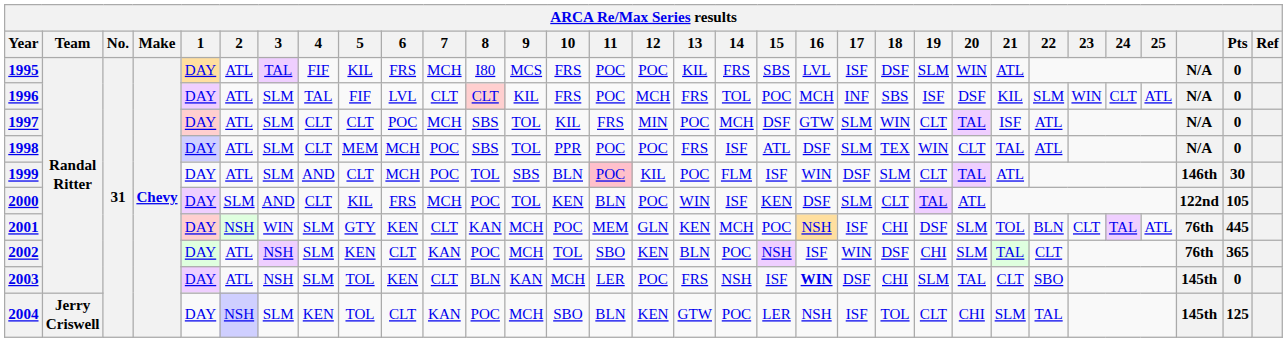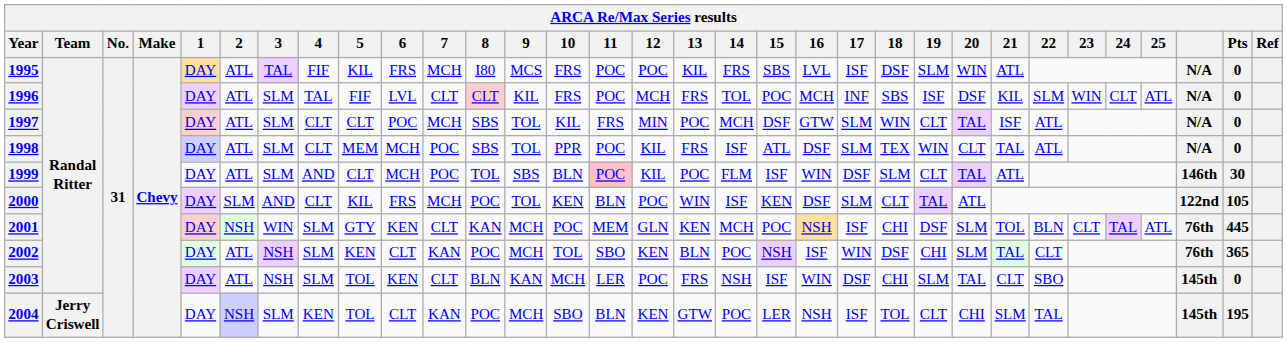1998 | 12: POC -> KIL
2003 | 16: bold -> normal
2004 | Pts: 125 -> 195
